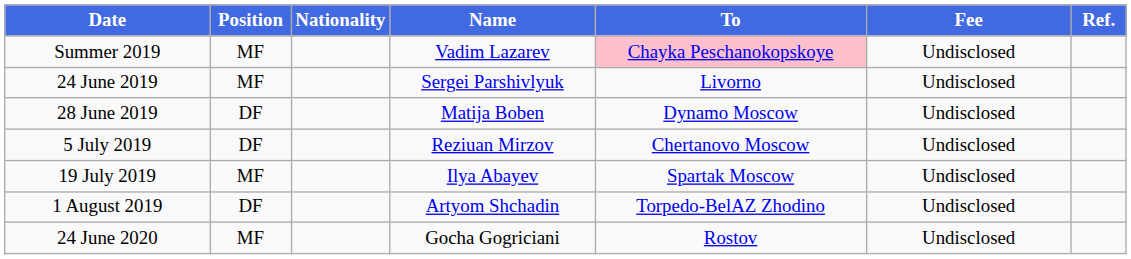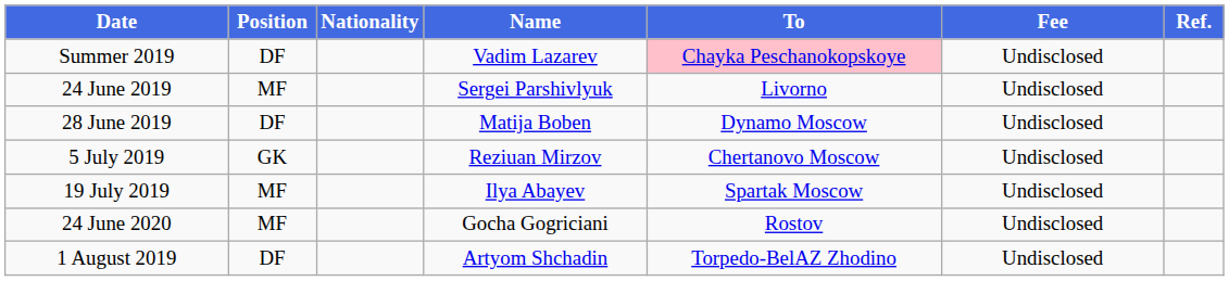Summer 2019 | Position: MF -> DF
5 July 2019 | Position: DF -> GK
rows swapped: 1 August 2019 <-> 24 June 2020
